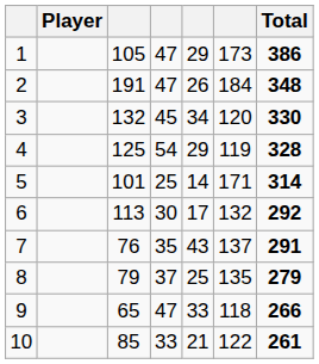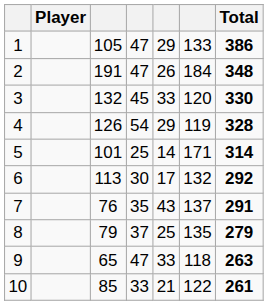1 | column 6: 173 -> 133
3 | column 5: 34 -> 33
4 | column 3: 125 -> 126
9 | Total: 266 -> 263
